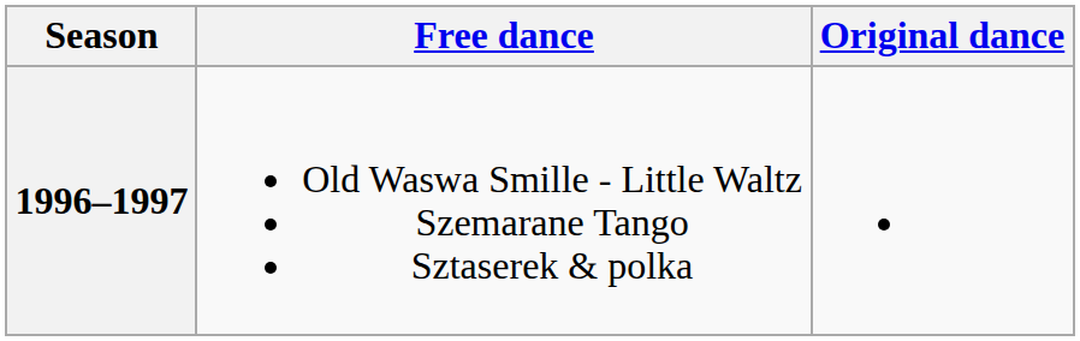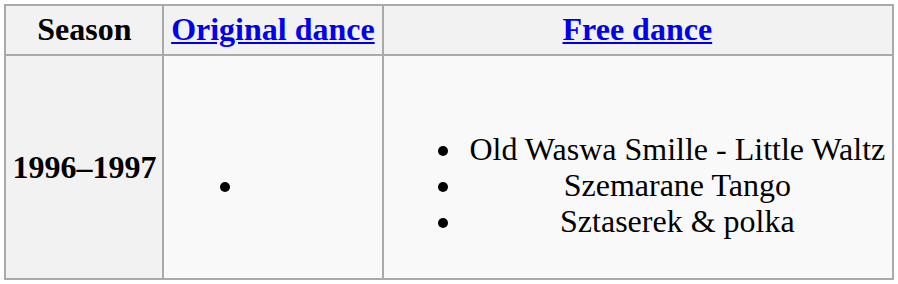columns swapped: Original dance <-> Free dance
